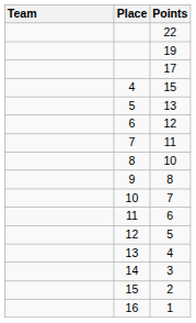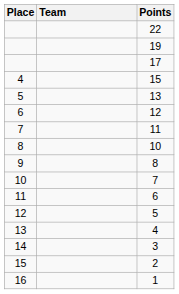columns swapped: Place <-> Team
